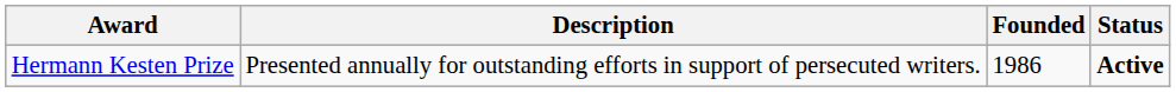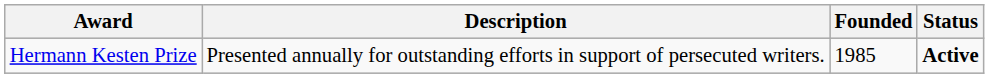Hermann Kesten Prize | Founded: 1986 -> 1985
